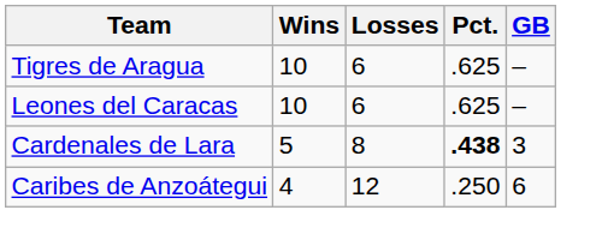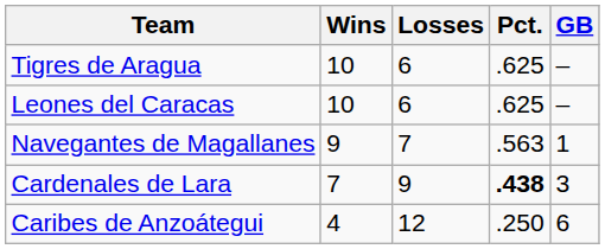+ row: Navegantes de Magallanes | 9 | 7 | .563 | 1
Cardenales de Lara | Wins: 5 -> 7
Cardenales de Lara | Losses: 8 -> 9
